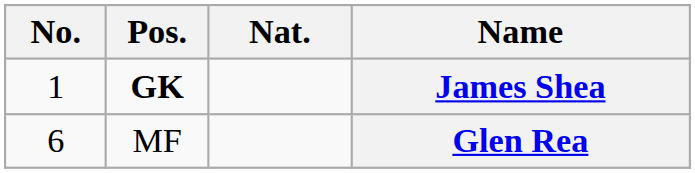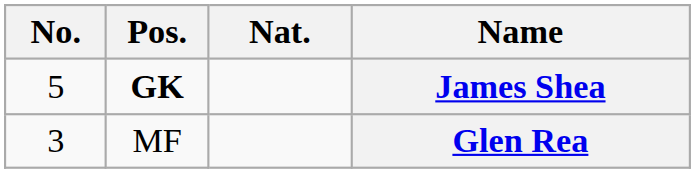James Shea | No.: 1 -> 5
Glen Rea | No.: 6 -> 3
